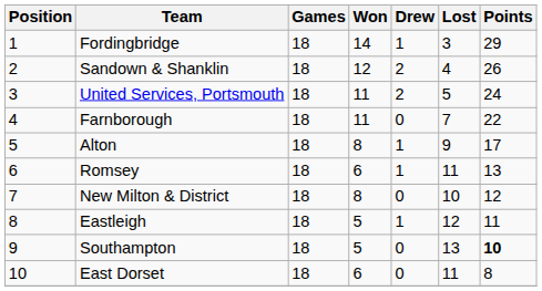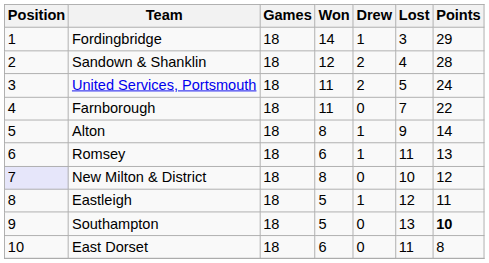Sandown & Shanklin | Points: 26 -> 28
Alton | Points: 17 -> 14
New Milton & District | Position: no background -> lavender background
